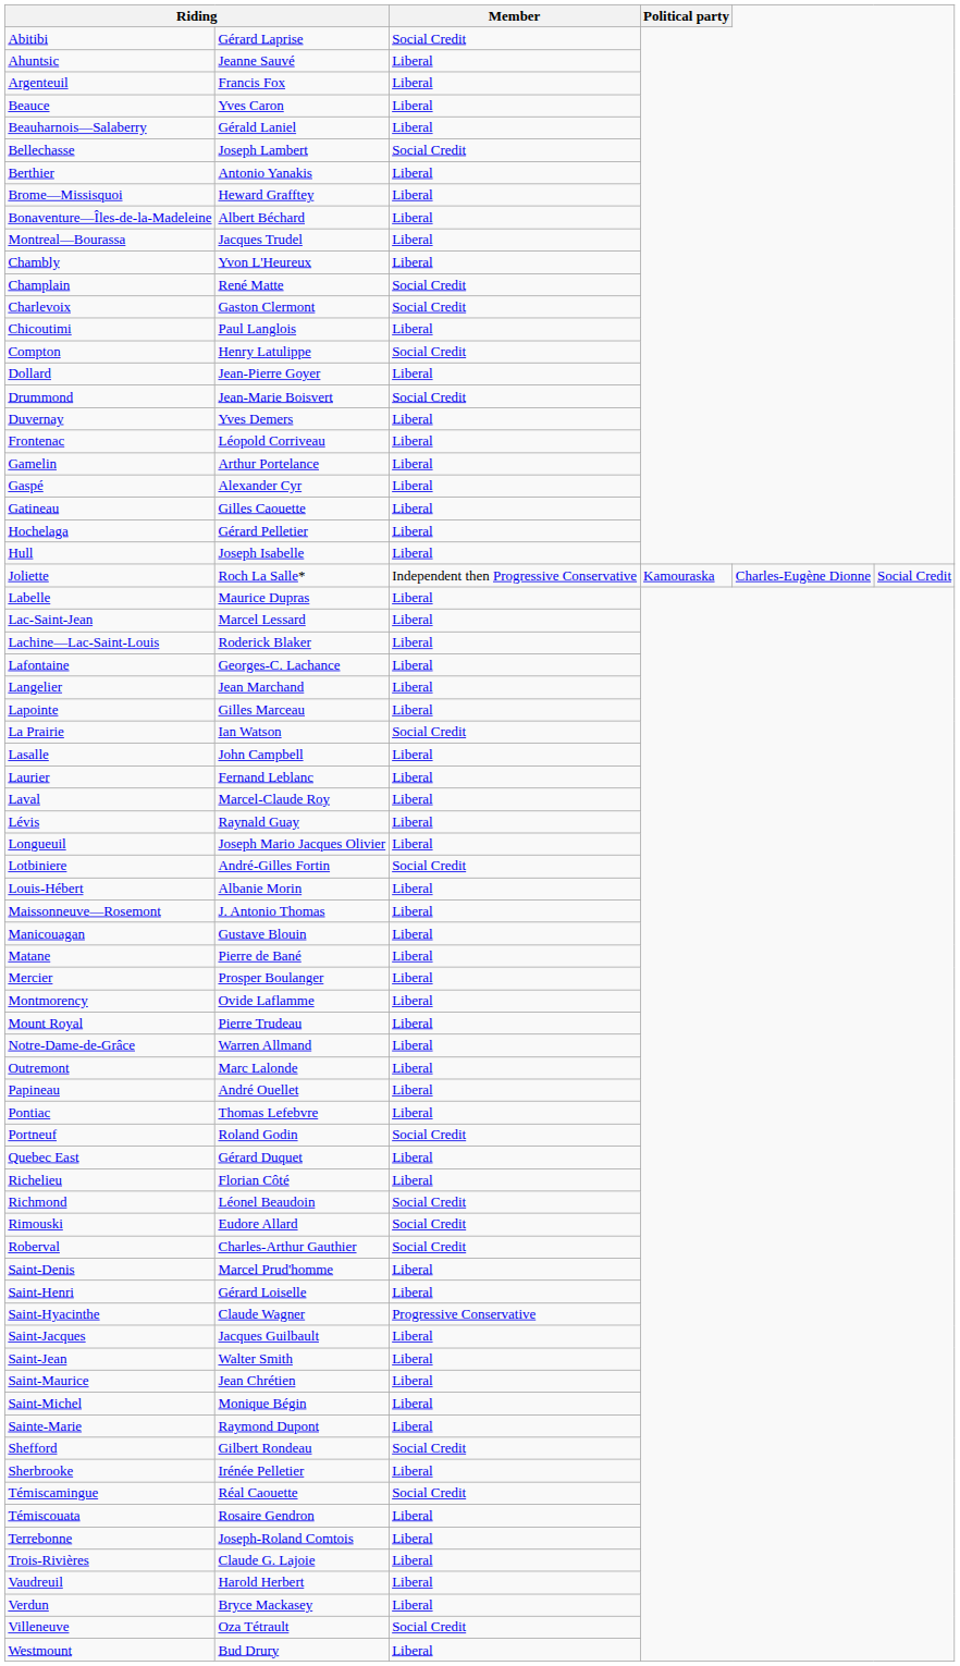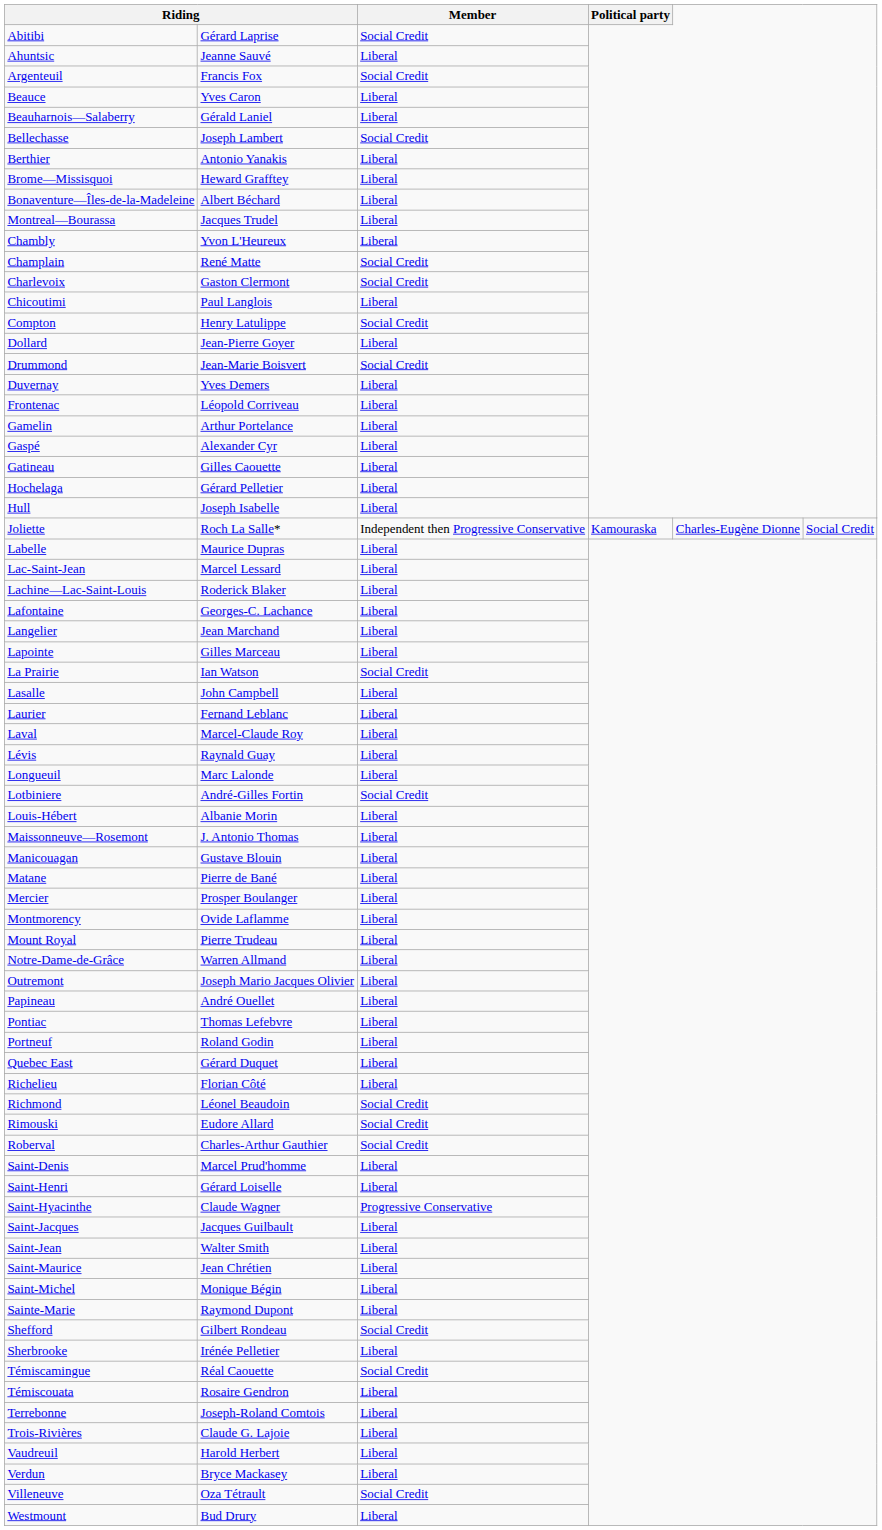Argenteuil | Member: Liberal -> Social Credit
Longueuil | column 2: Joseph Mario Jacques Olivier -> Marc Lalonde
Outremont | column 2: Marc Lalonde -> Joseph Mario Jacques Olivier
Portneuf | Member: Social Credit -> Liberal
